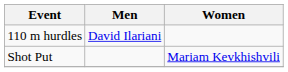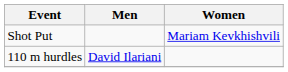rows swapped: 110 m hurdles <-> Shot Put
